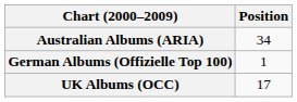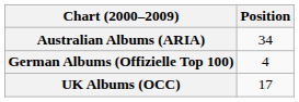German Albums (Offizielle Top 100) | Position: 1 -> 4
